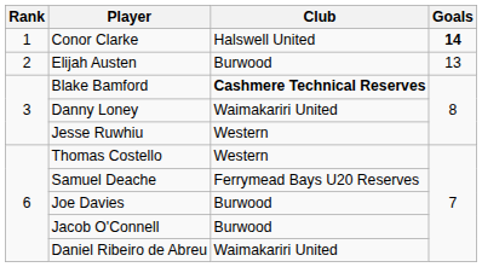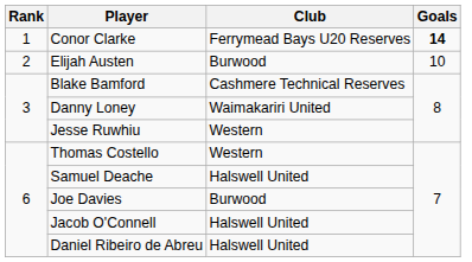Conor Clarke | Club: Halswell United -> Ferrymead Bays U20 Reserves
Elijah Austen | Goals: 13 -> 10
Blake Bamford | Club: bold -> normal
Samuel Deache | Club: Ferrymead Bays U20 Reserves -> Halswell United
Jacob O'Connell | Club: Burwood -> Halswell United
Daniel Ribeiro de Abreu | Club: Waimakariri United -> Halswell United
